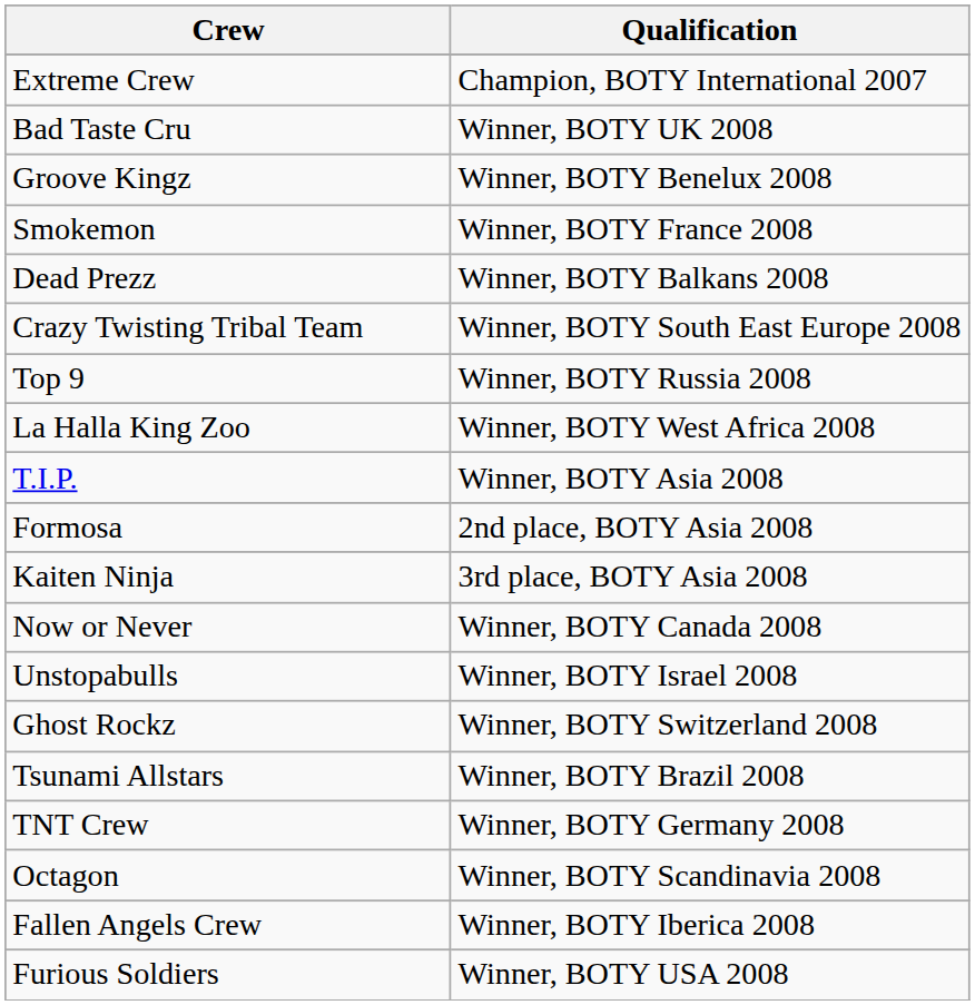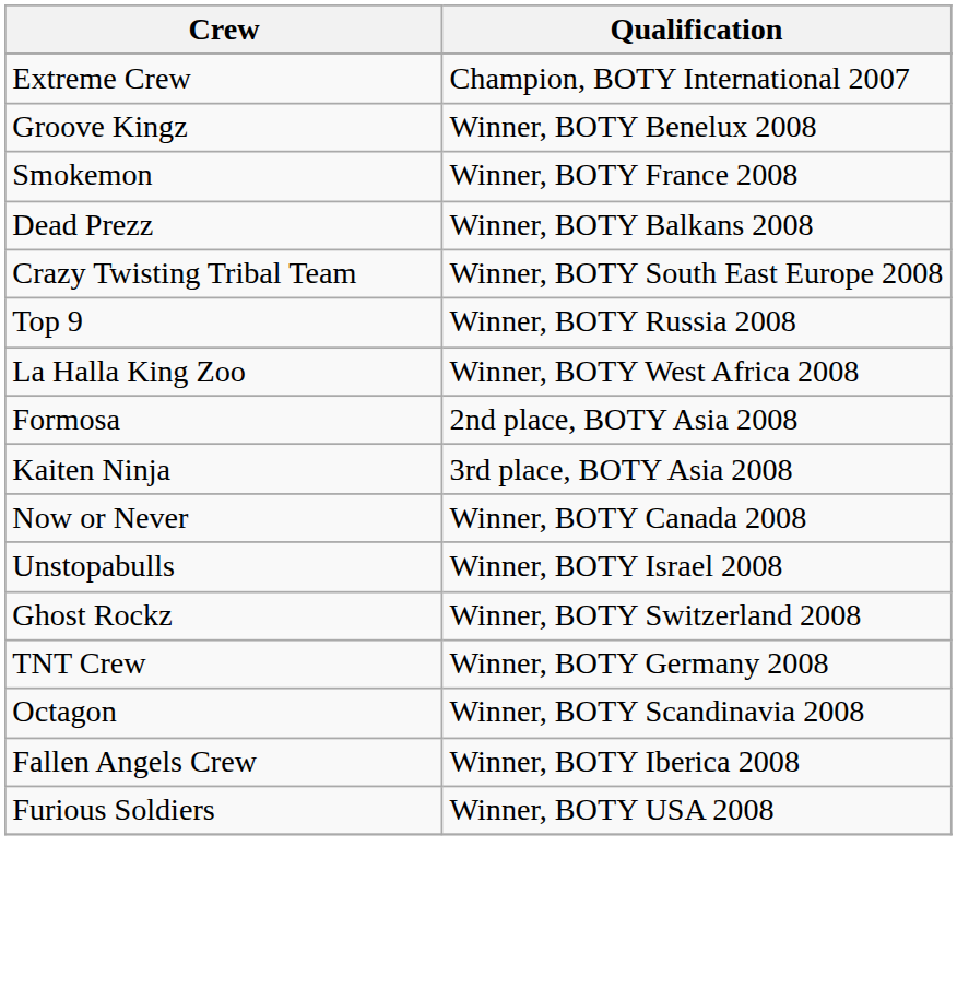- row: Bad Taste Cru | Winner, BOTY UK 2008
- row: T.I.P. | Winner, BOTY Asia 2008
- row: Tsunami Allstars | Winner, BOTY Brazil 2008
